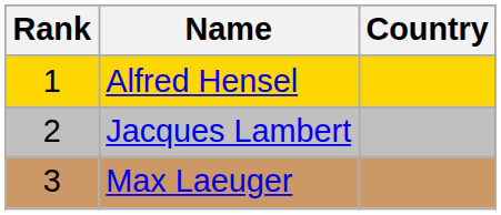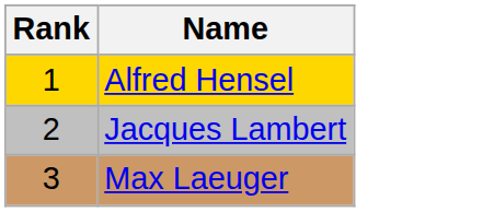- column: Country
